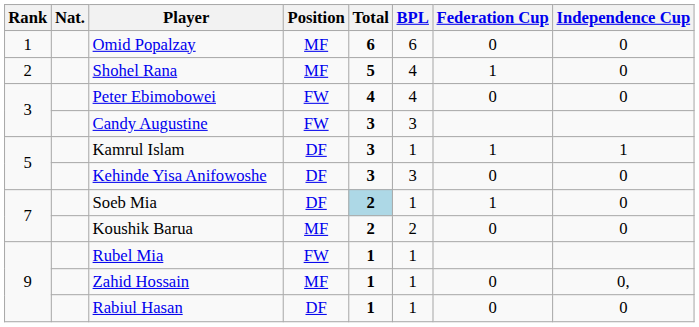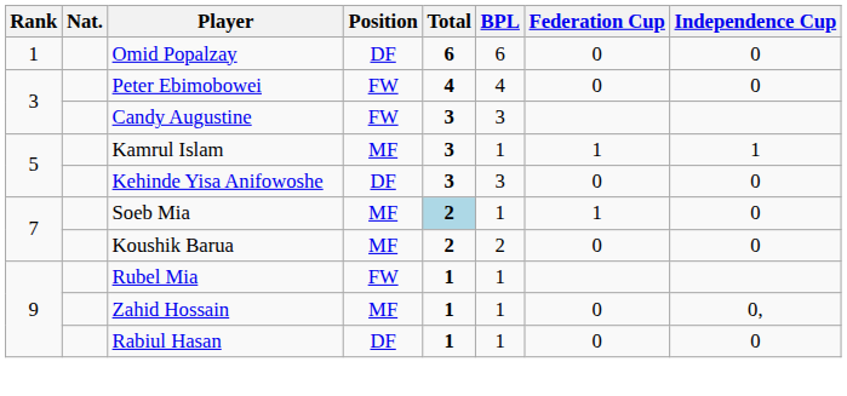Omid Popalzay | Position: MF -> DF
- row: 2 | Shohel Rana | MF | 5 | 4 | 1 | 0
Kamrul Islam | Position: DF -> MF
Soeb Mia | Position: DF -> MF
